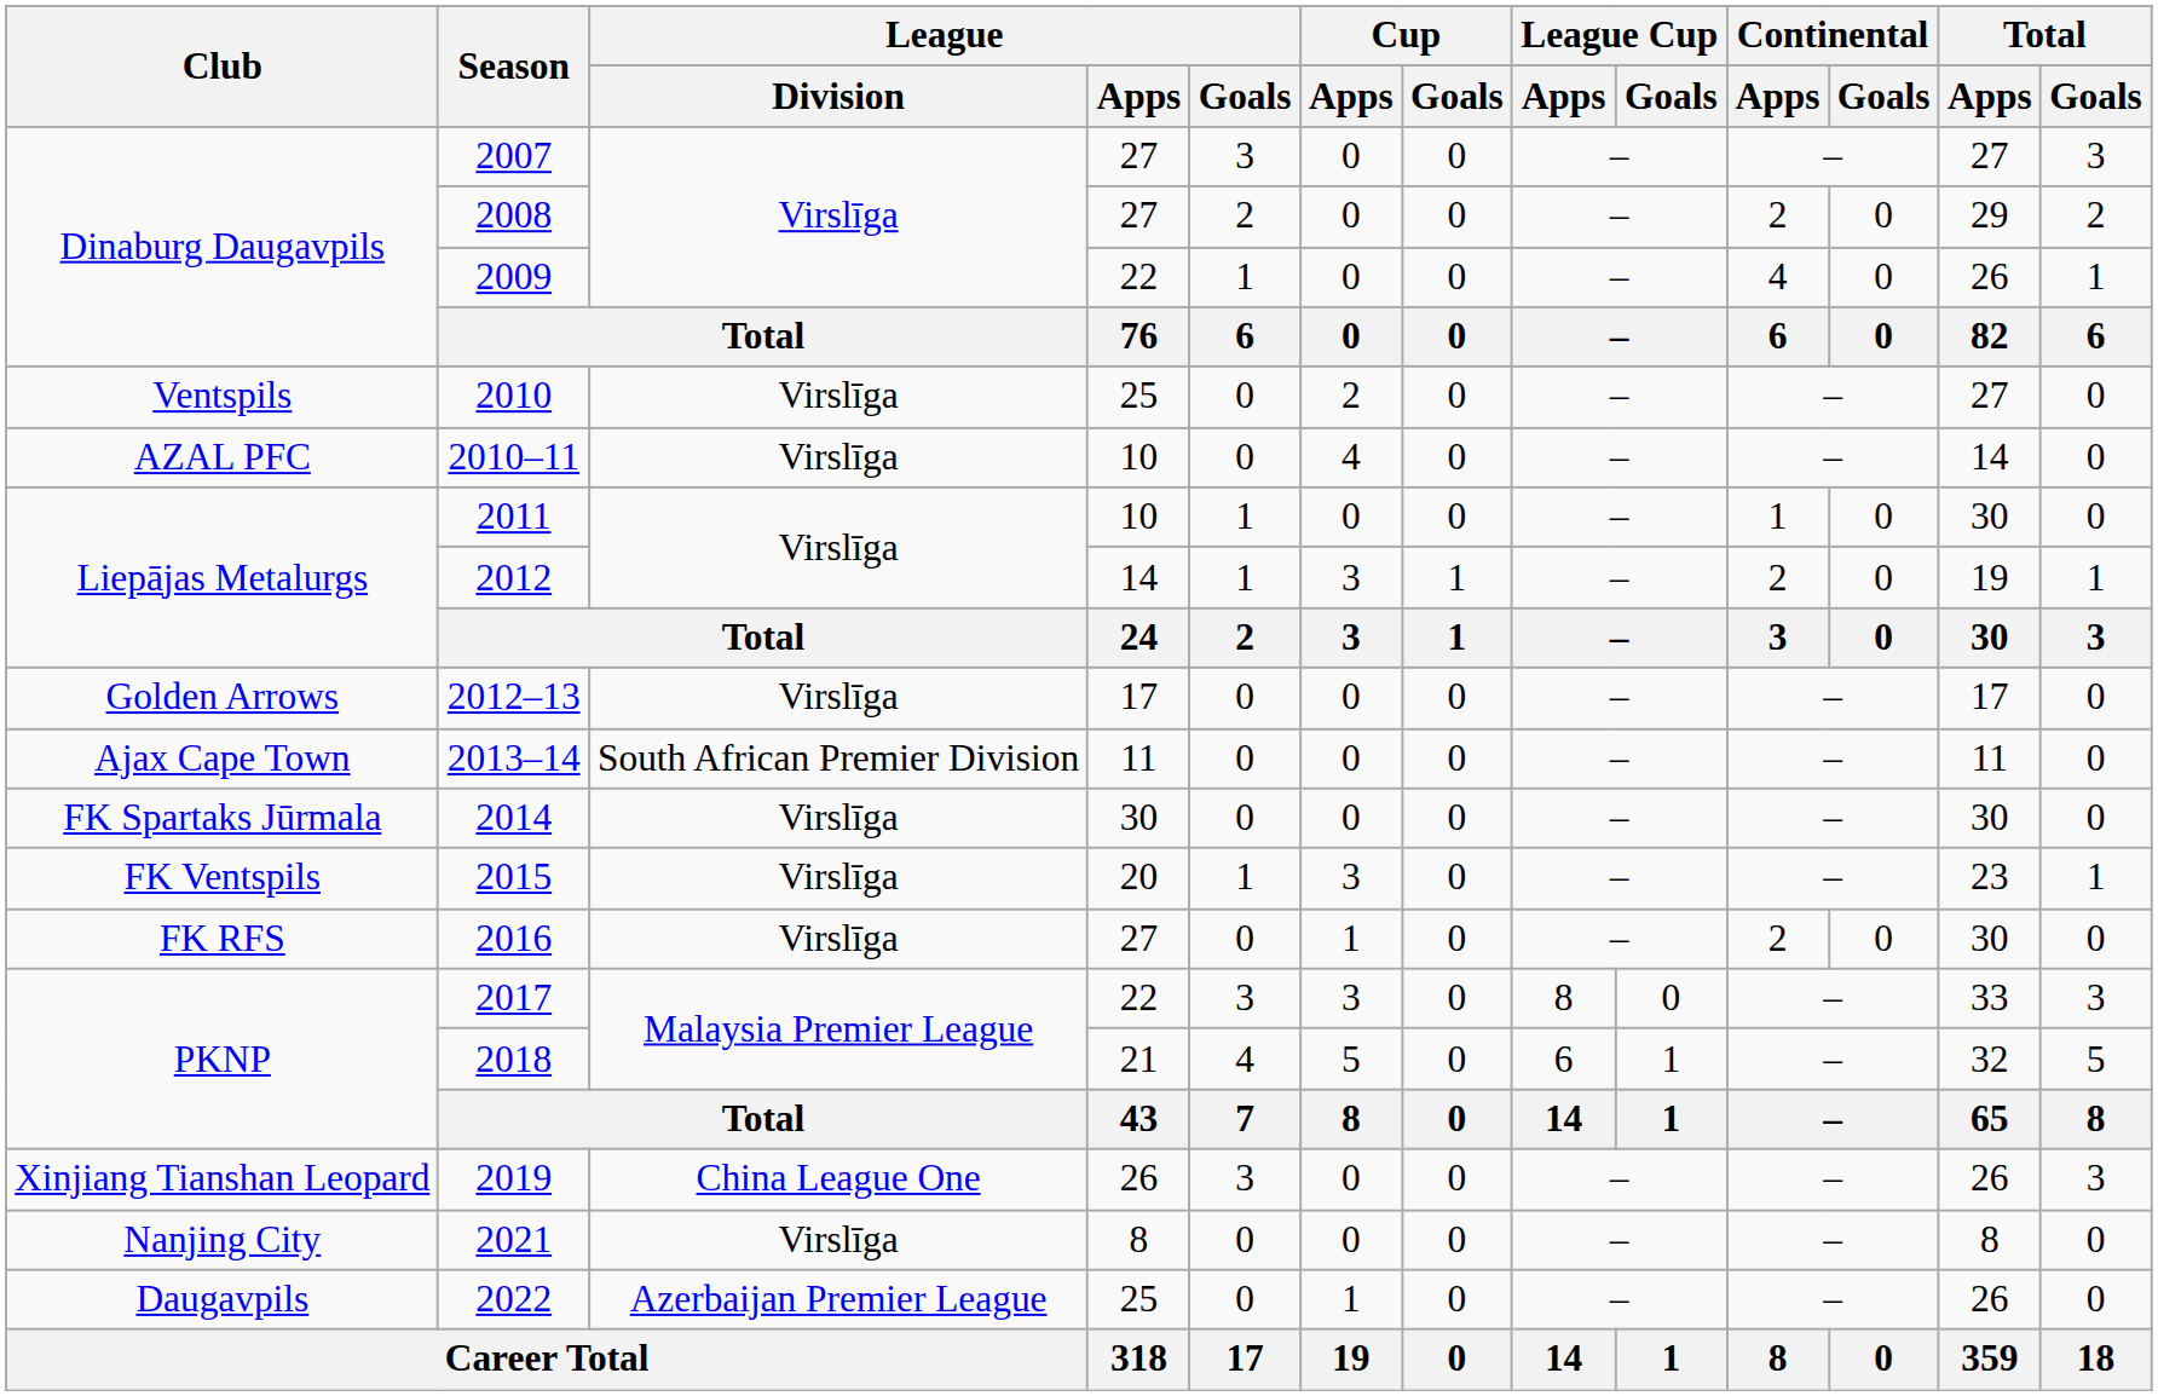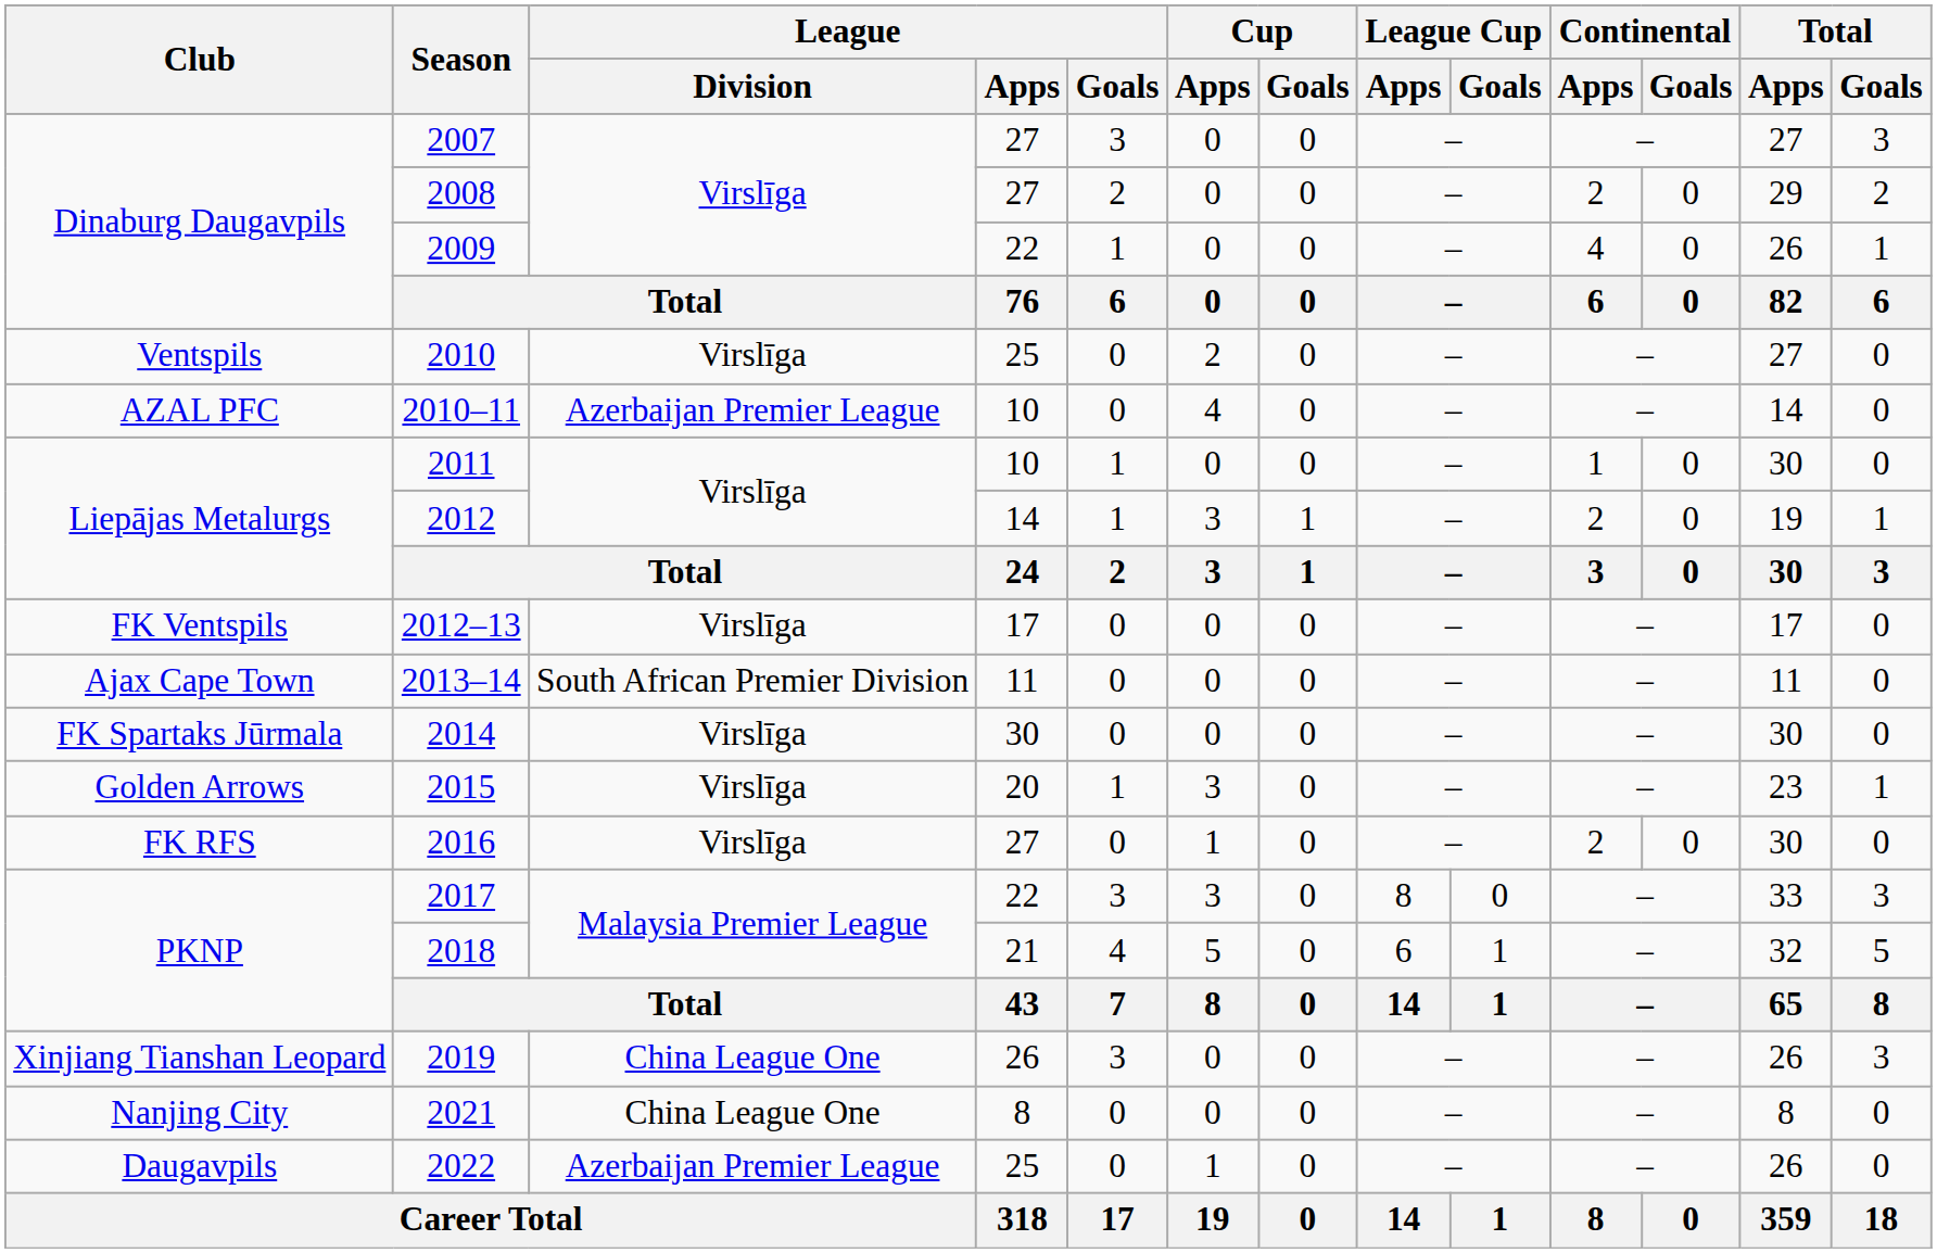2010–11 | League / Division: Virslīga -> Azerbaijan Premier League
2012–13 | Club: Golden Arrows -> FK Ventspils
2015 | Club: FK Ventspils -> Golden Arrows
2021 | League / Division: Virslīga -> China League One
